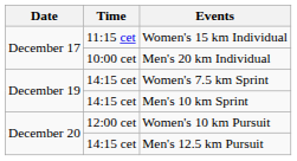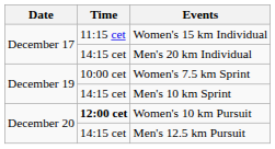Men's 20 km Individual | Time: 10:00 cet -> 14:15 cet
Women's 7.5 km Sprint | Time: 14:15 cet -> 10:00 cet
Women's 10 km Pursuit | Time: normal -> bold
